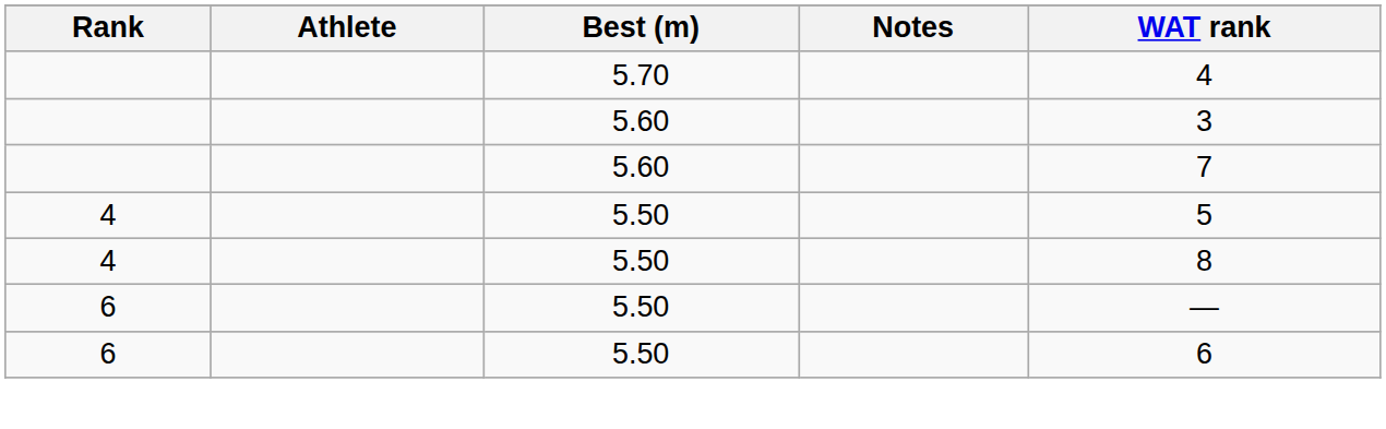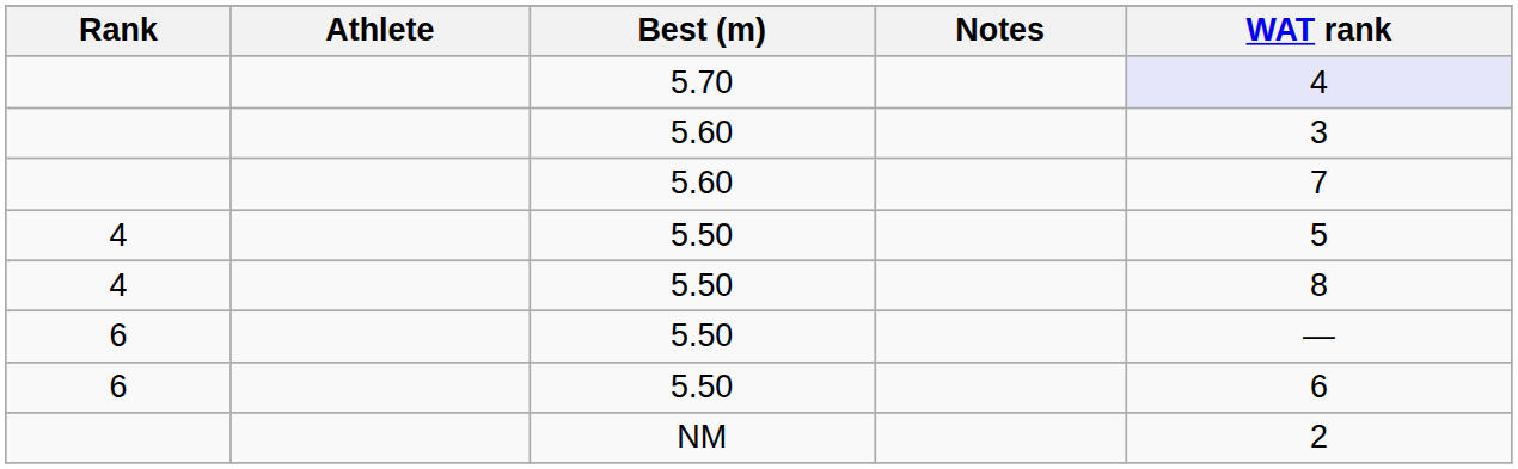5.70 | WAT rank: no background -> lavender background
+ row: NM | 2
